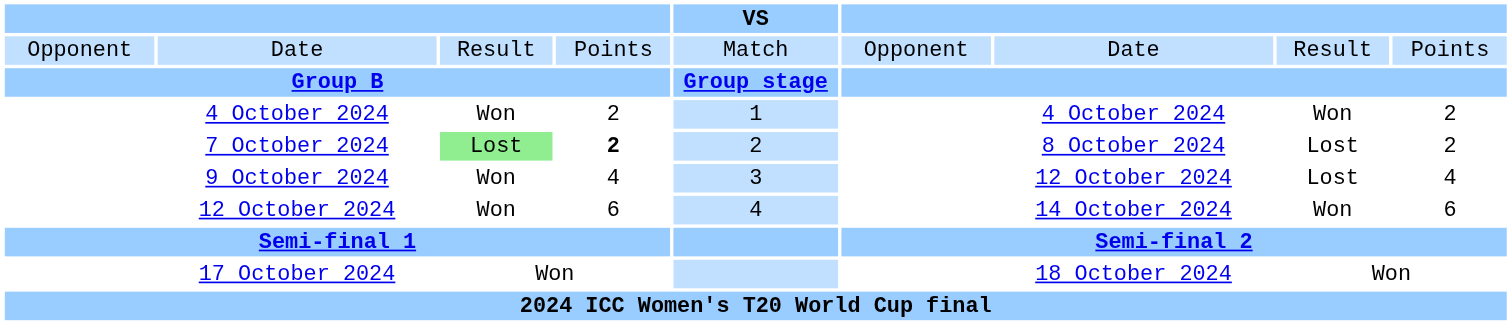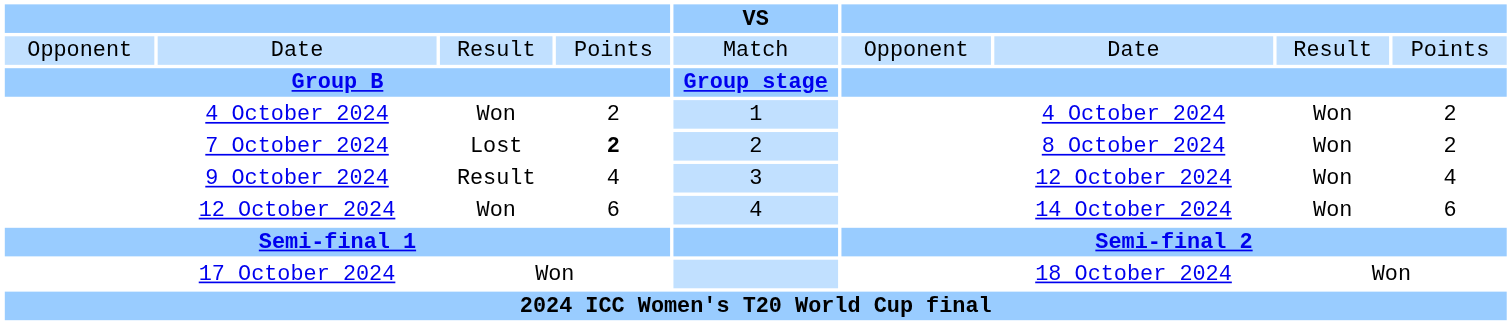7 October 2024 | column 3: lightgreen background -> no background
7 October 2024 | column 8: Lost -> Won
9 October 2024 | column 3: Won -> Result
9 October 2024 | column 8: Lost -> Won
